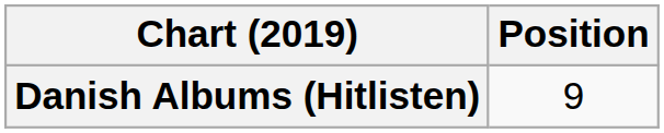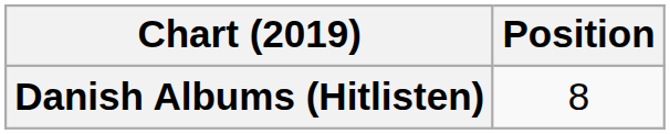Danish Albums (Hitlisten) | Position: 9 -> 8
